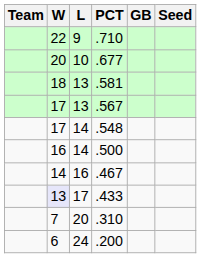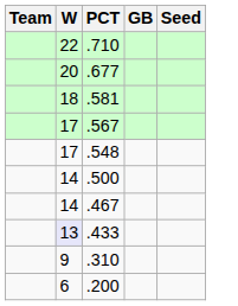- column: L | 9 | 10 | 13 | 13 | 14 | 14 | 16 | 17 | 20 | 24
.500 | W: 16 -> 14
.310 | W: 7 -> 9
